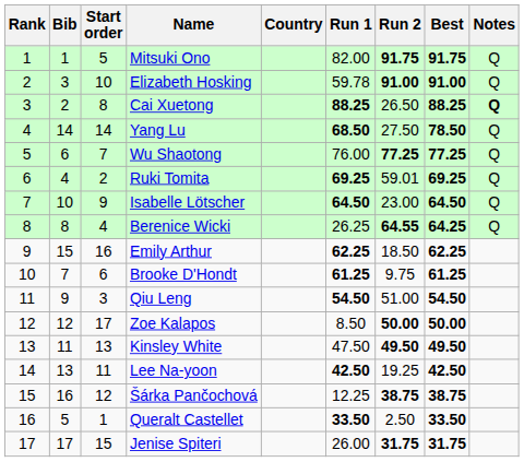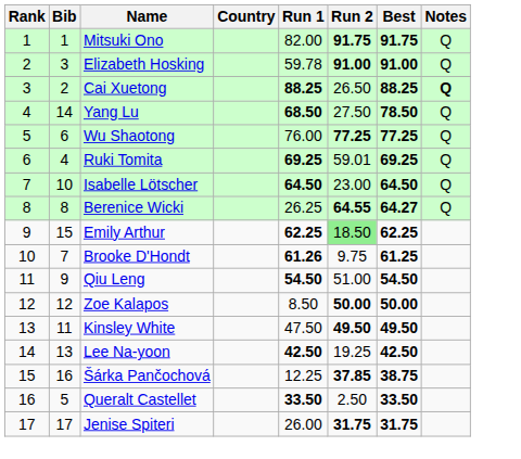- column: Start order | 5 | 10 | 8 | 14 | 7 | 2 | 9 | 4 | 16 | 6 | 3 | 17 | 13 | 11 | 12 | 1 | 15
Berenice Wicki | Best: 64.25 -> 64.27
Emily Arthur | Run 2: no background -> lightgreen background
Brooke D'Hondt | Run 1: 61.25 -> 61.26
Šárka Pančochová | Run 2: 38.75 -> 37.85
